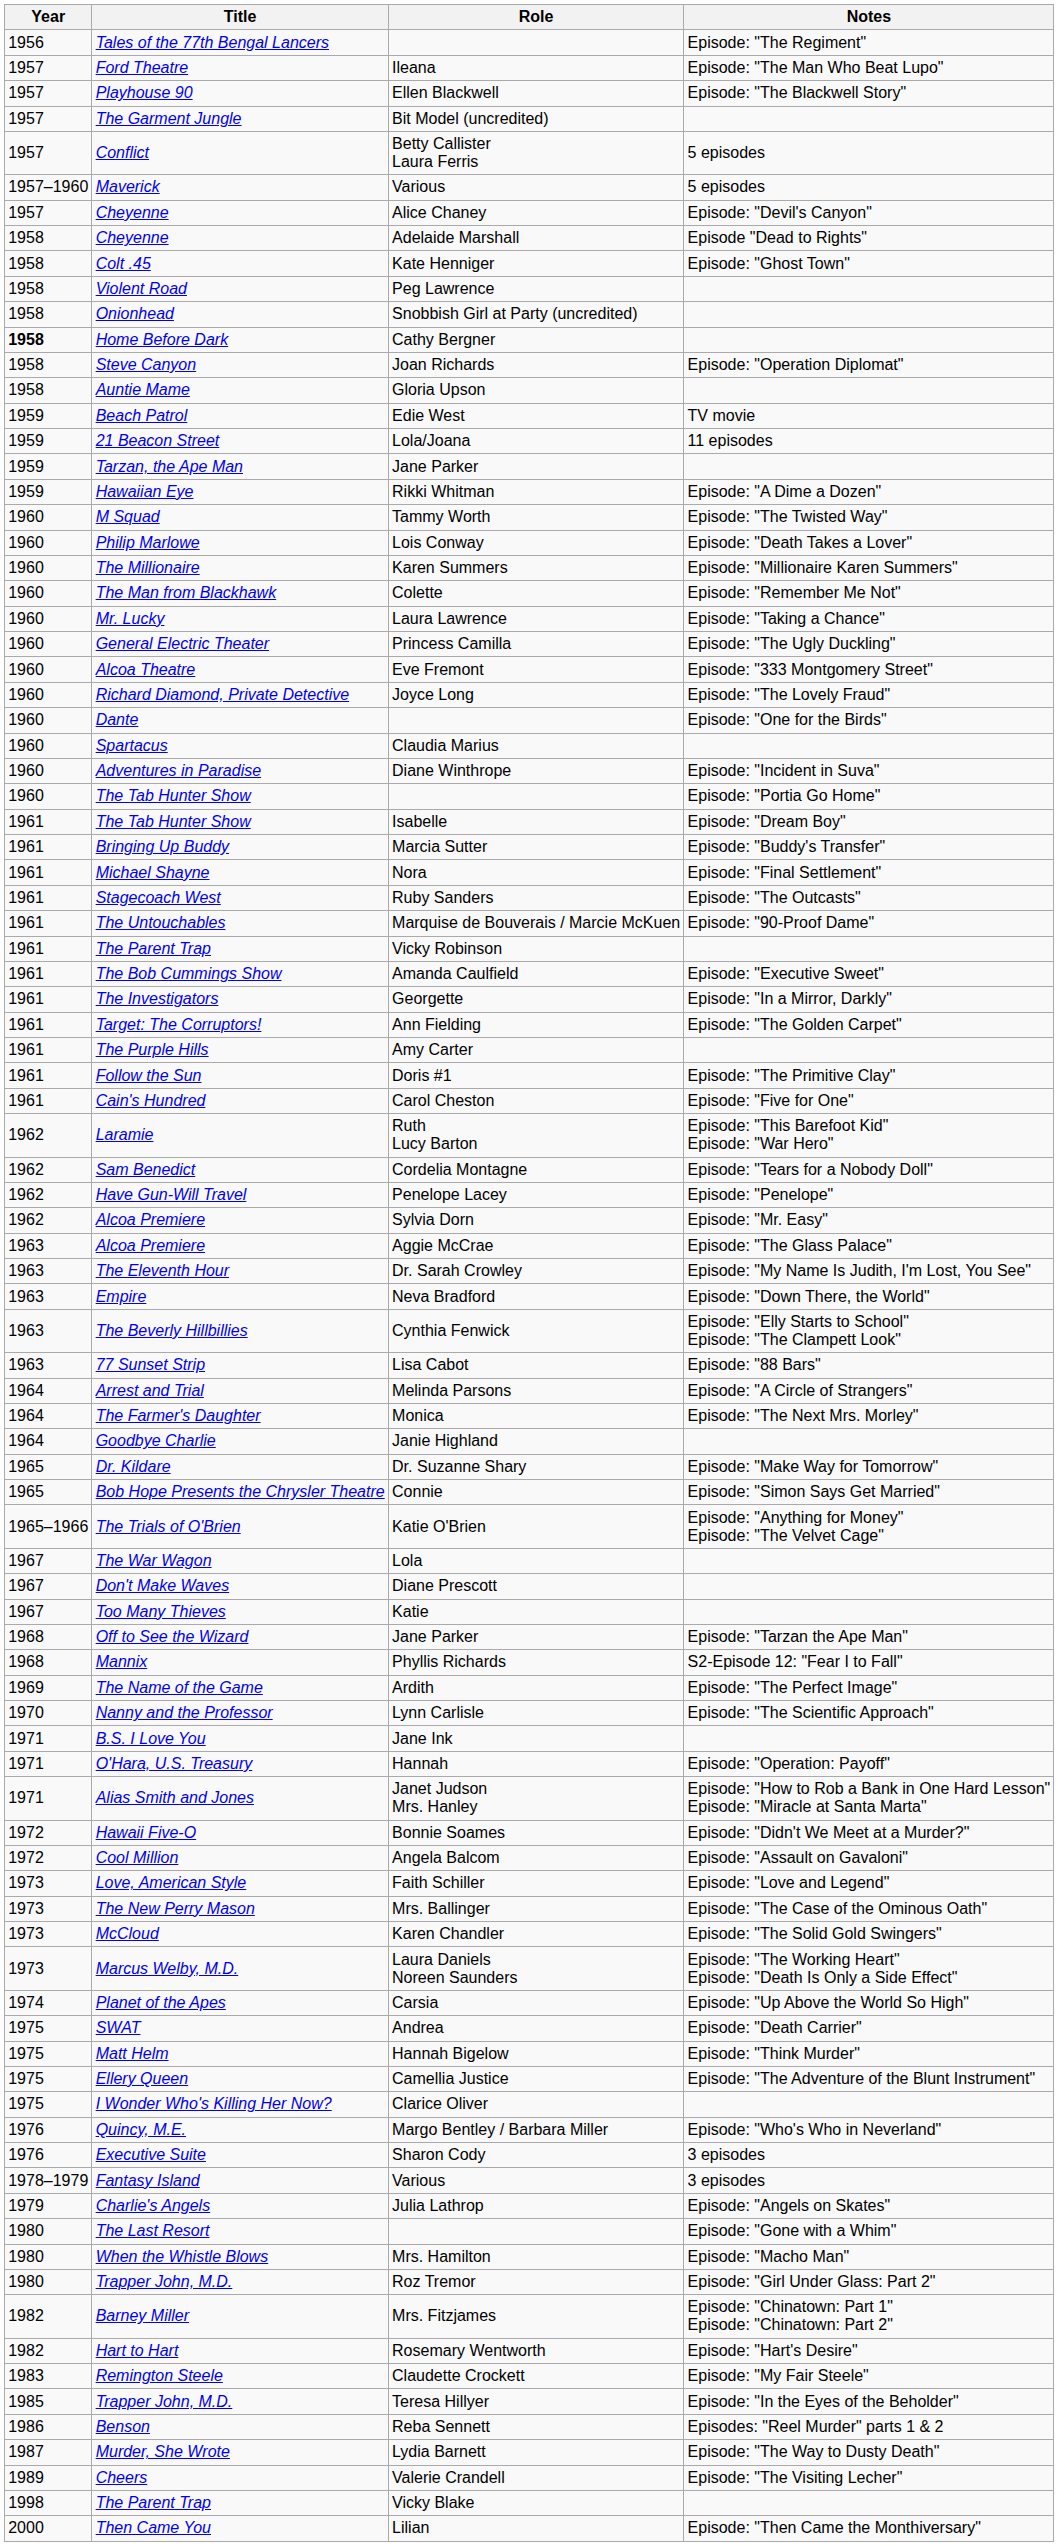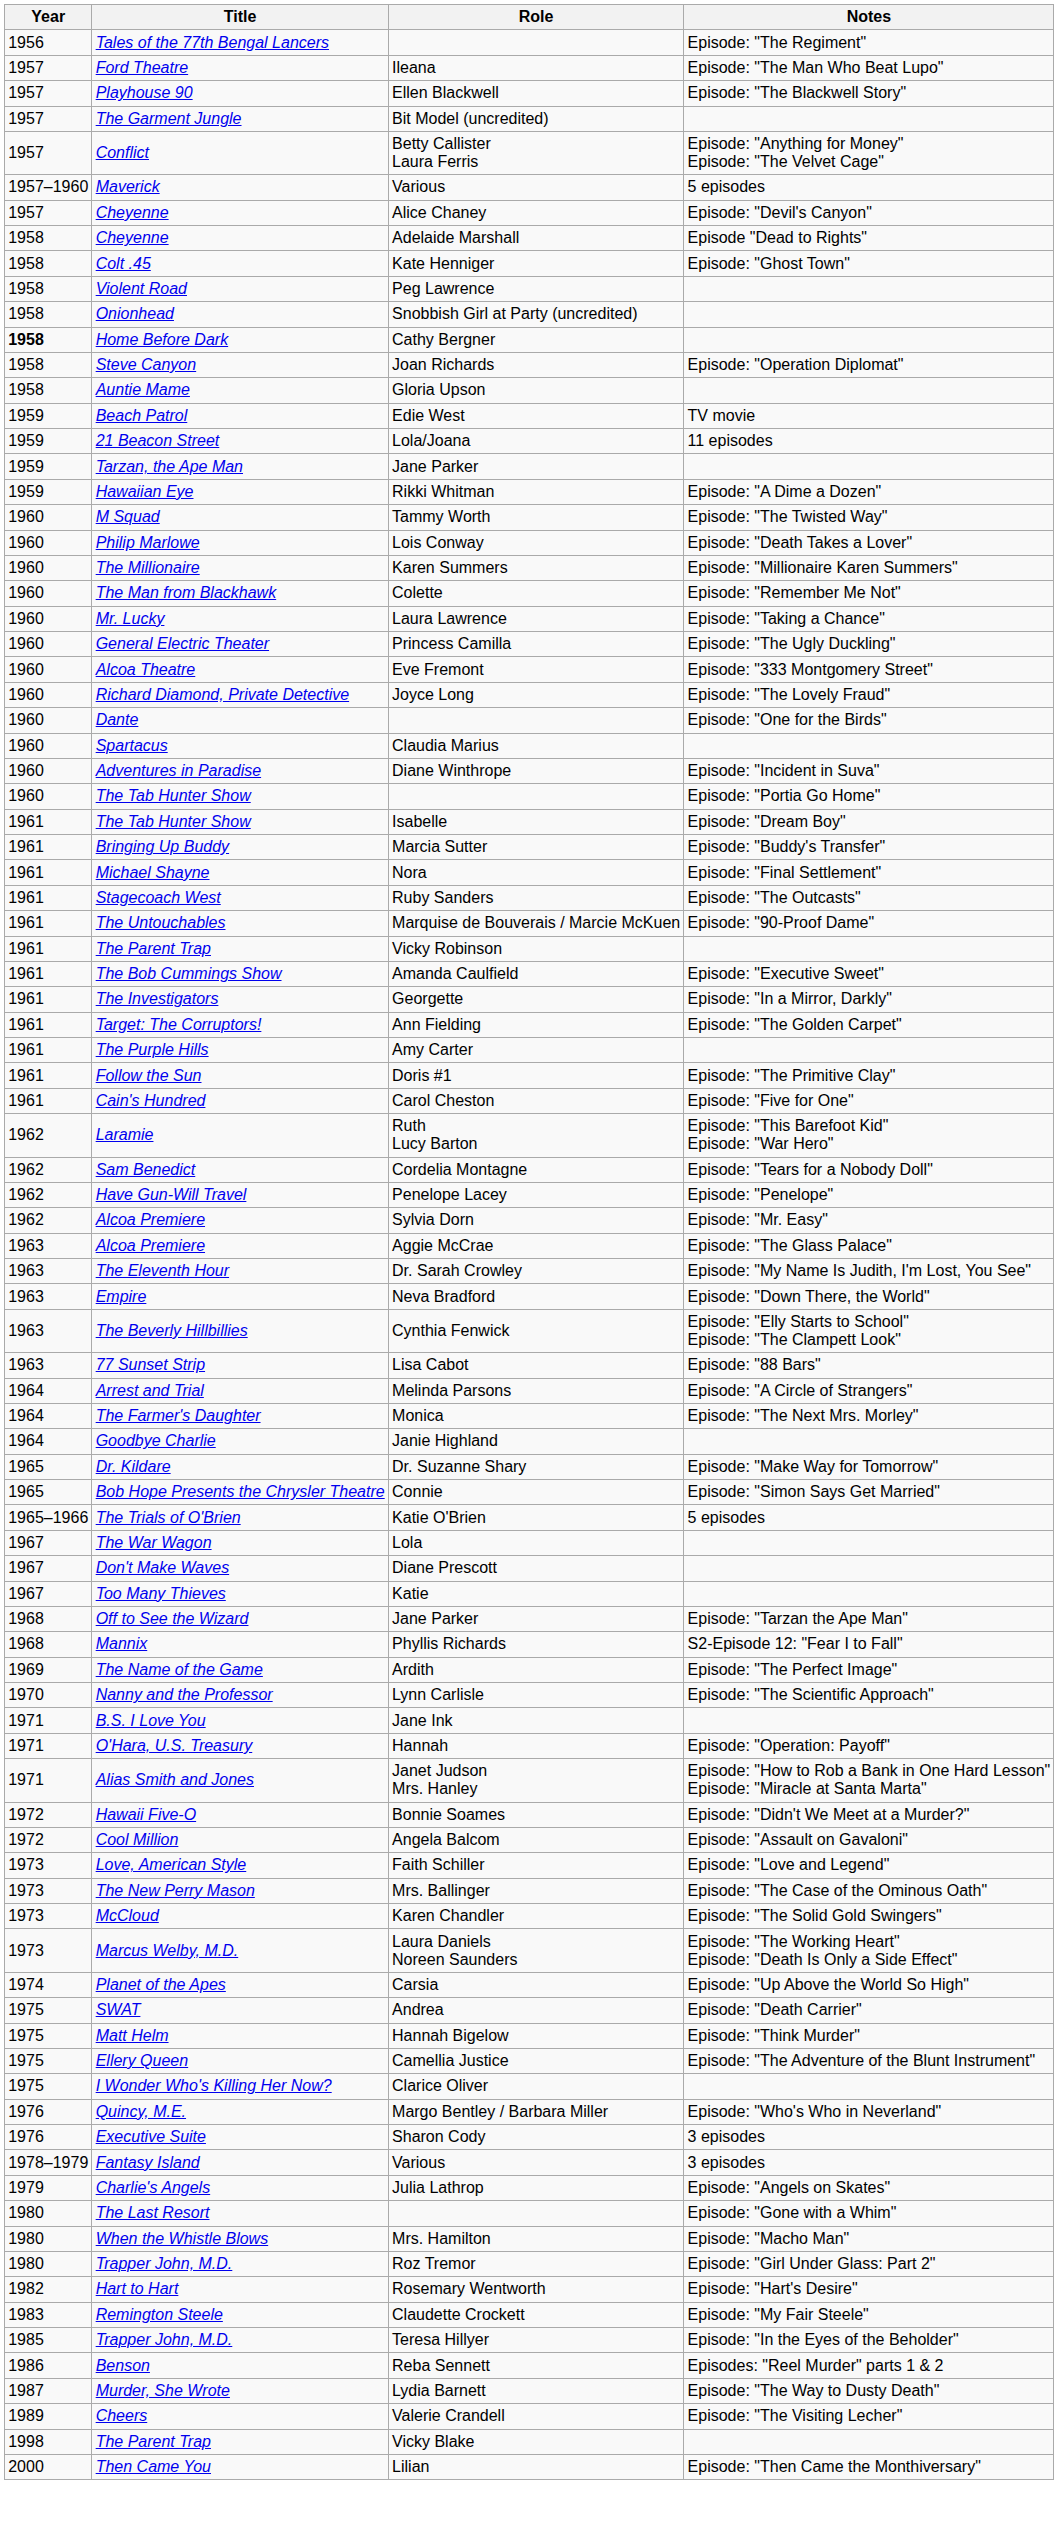Conflict | Notes: 5 episodes -> Episode: "Anything for Money" Episode: "The Velvet Cage"
The Trials of O'Brien | Notes: Episode: "Anything for Money" Episode: "The Velvet Cage" -> 5 episodes
- row: 1982 | Barney Miller | Mrs. Fitzjames | Episode: "Chinatown: Part 1" Episode: "Chinatown: Part 2"
